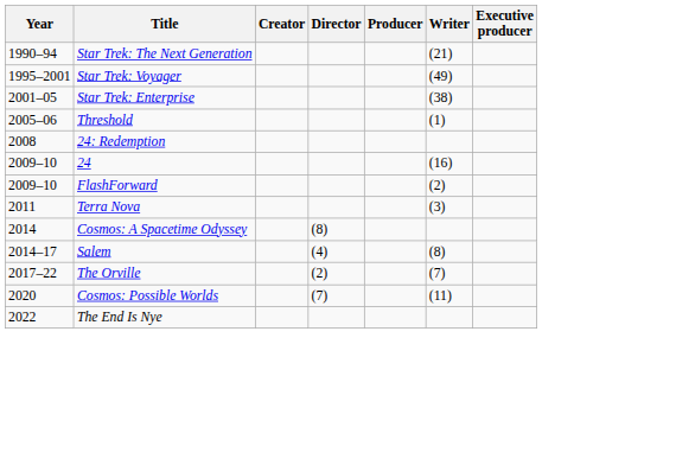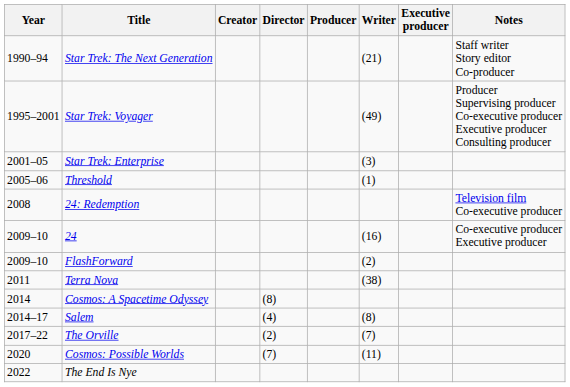+ column: Notes | Staff writer Story editor Co-producer | Producer Supervising producer Co-executive producer Executive producer Consulting producer | Television film Co-executive producer | Co-executive producer Executive producer
Star Trek: Enterprise | Writer: (38) -> (3)
Terra Nova | Writer: (3) -> (38)
